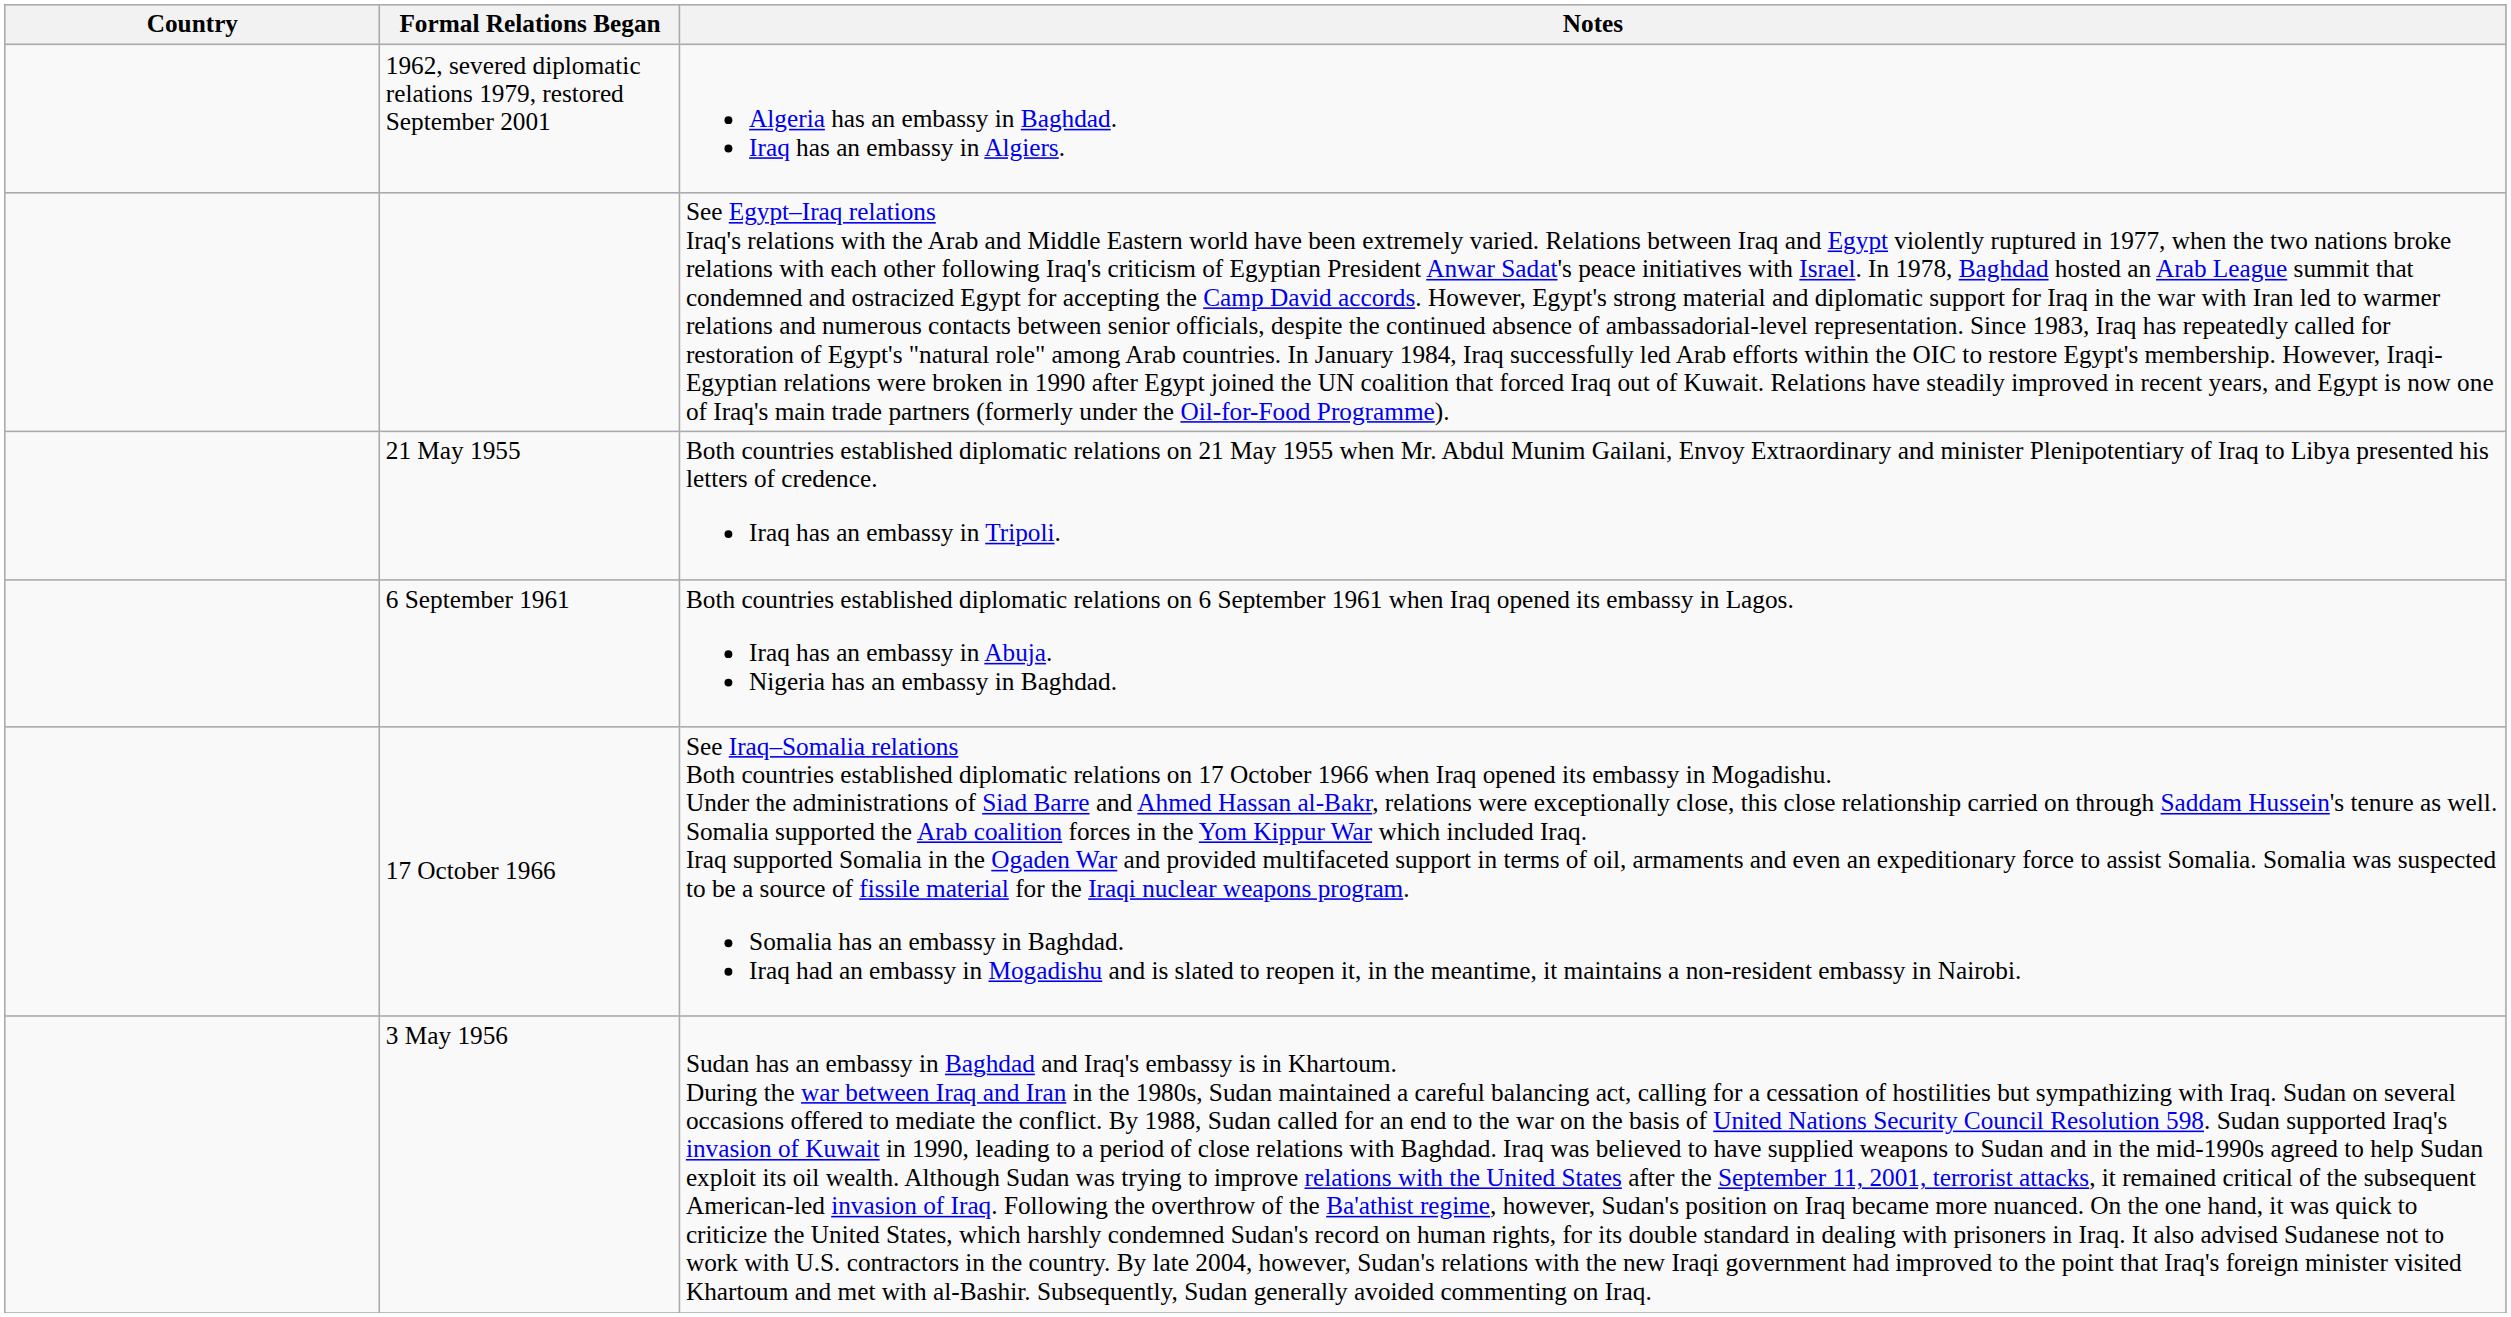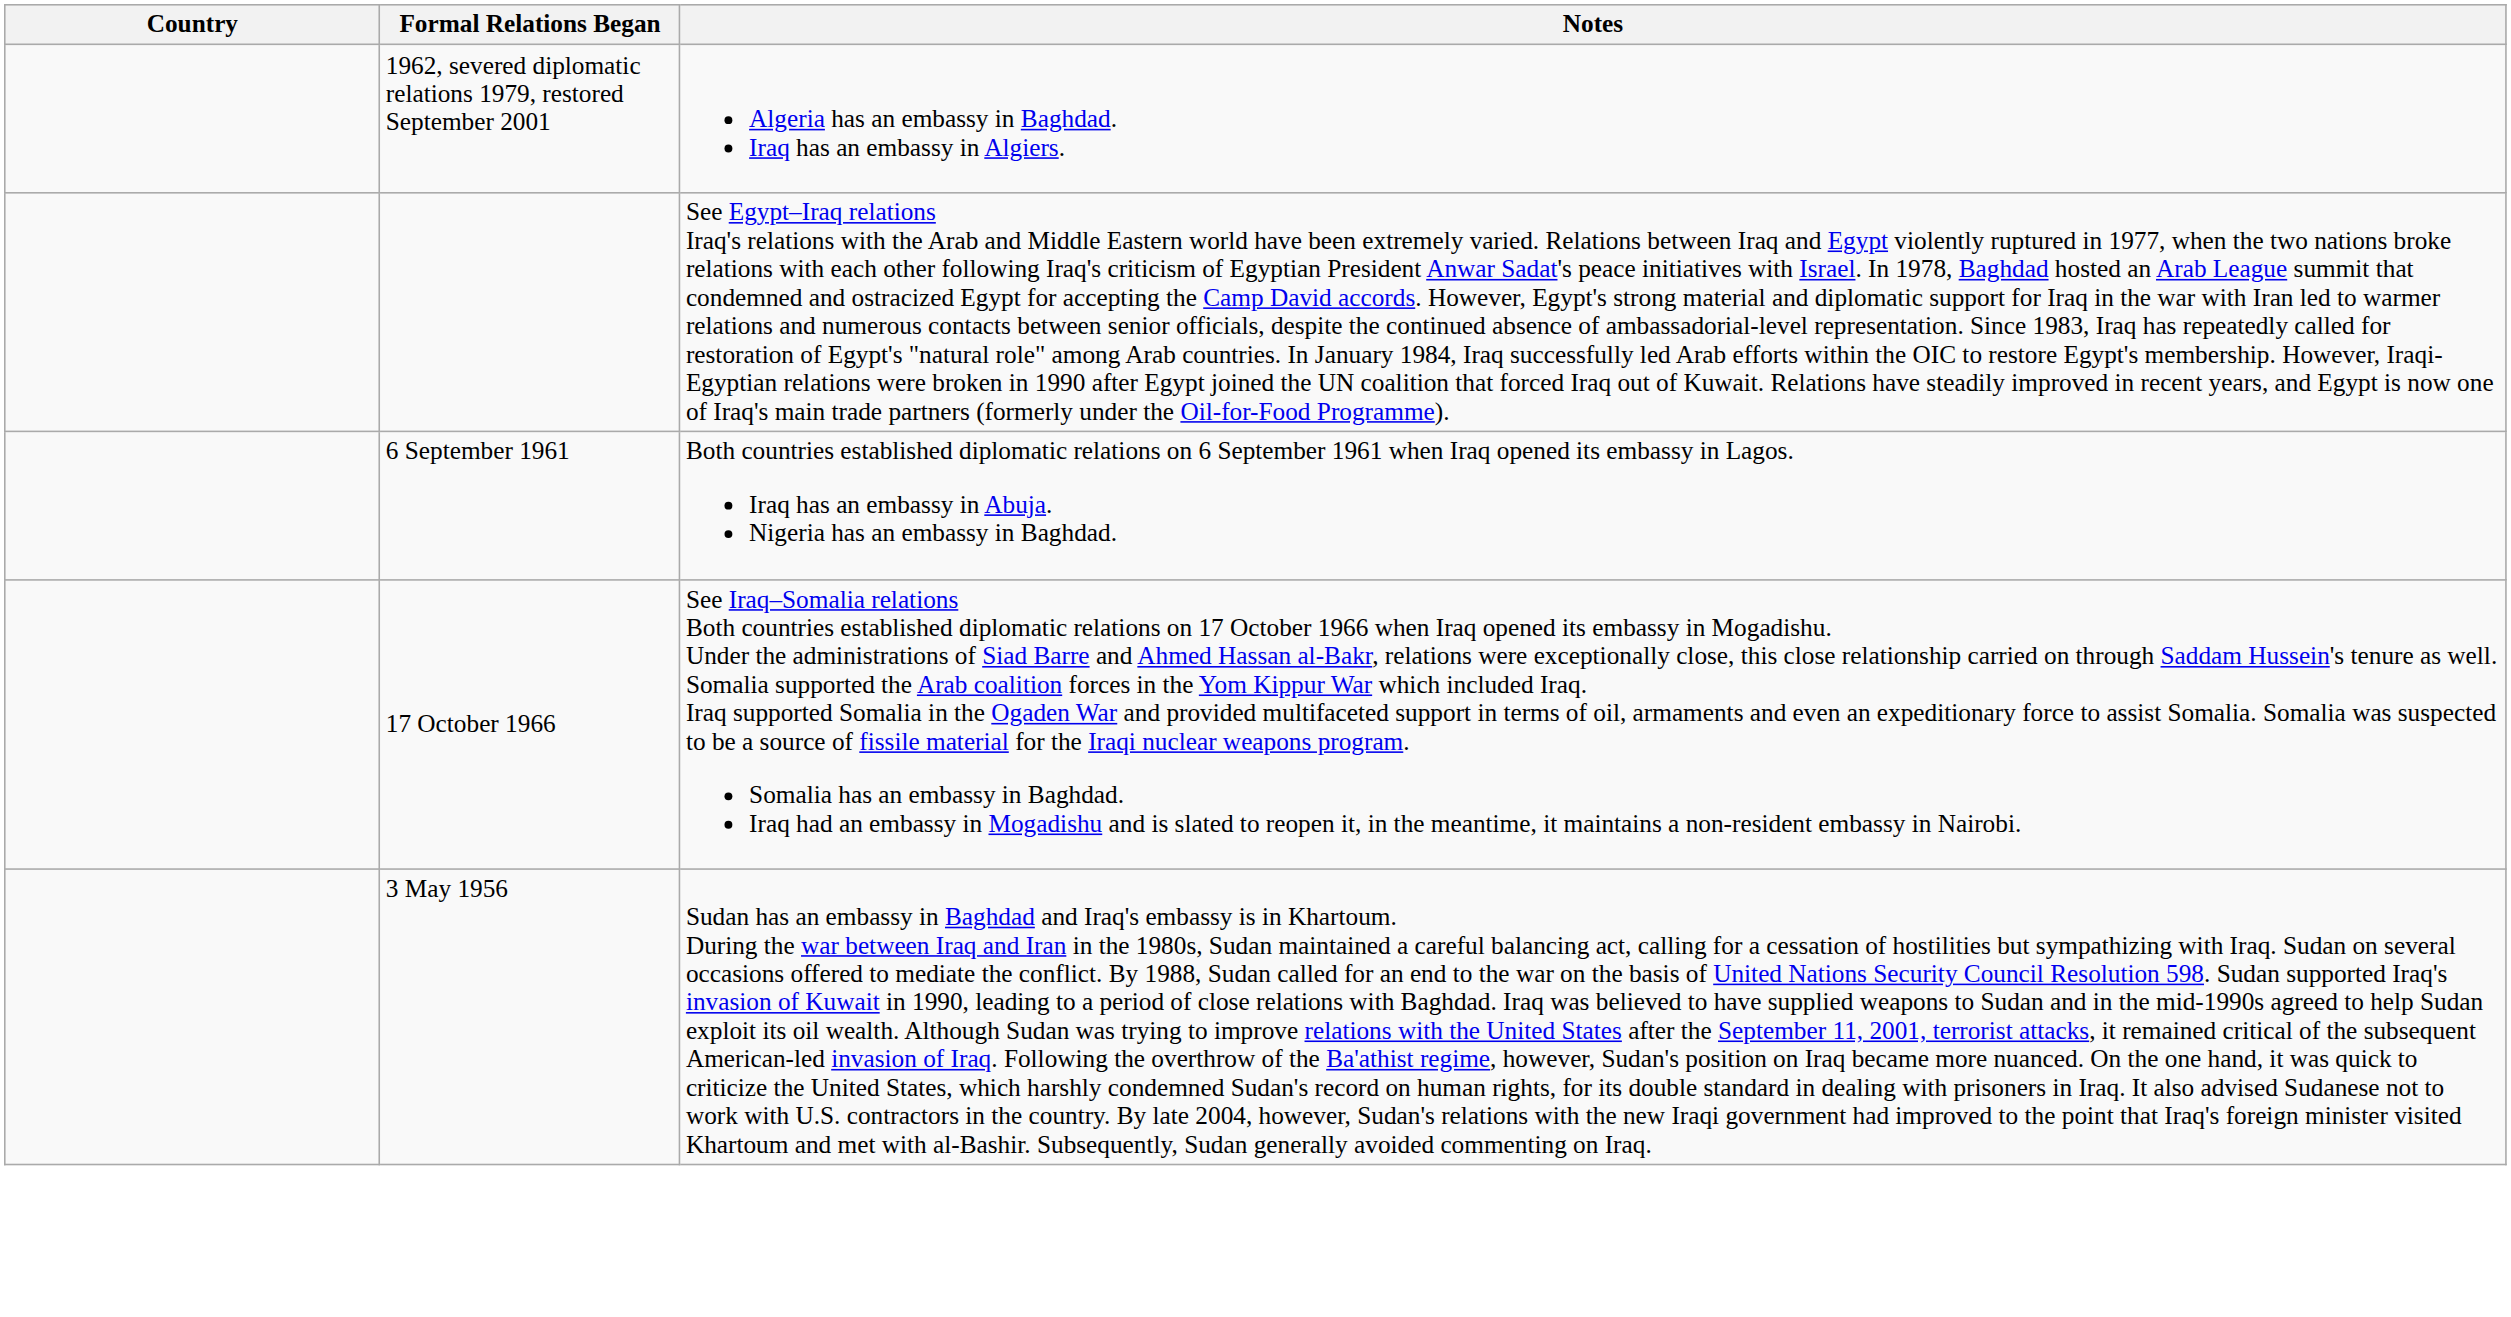- row: 21 May 1955 | Both countries established diplomatic relations on 21 May 1955 when Mr. Abdul Munim Gailani, Envoy Extraordinary and minister Plenipotentiary of Iraq to Libya presented his letters of credence. Iraq has an embassy in Tripoli.
